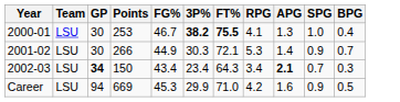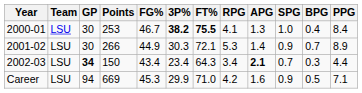+ column: PPG | 8.4 | 8.9 | 4.4 | 7.1
